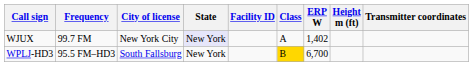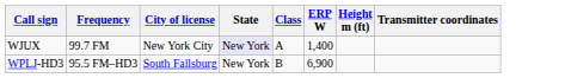- column: Facility ID
WJUX | ERP W: 1,402 -> 1,400
WPLJ-HD3 | Class: gold background -> no background
WPLJ-HD3 | ERP W: 6,700 -> 6,900
